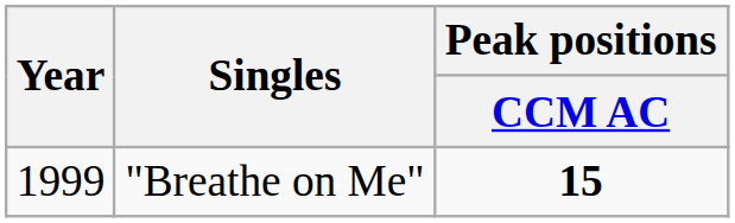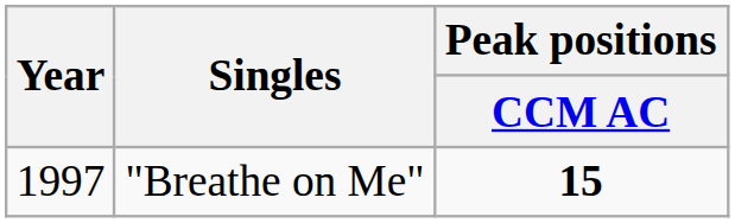"Breathe on Me" | Year: 1999 -> 1997
